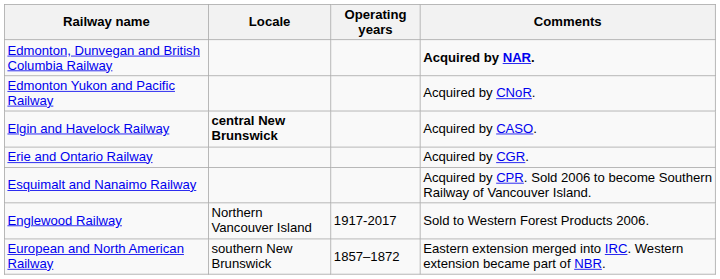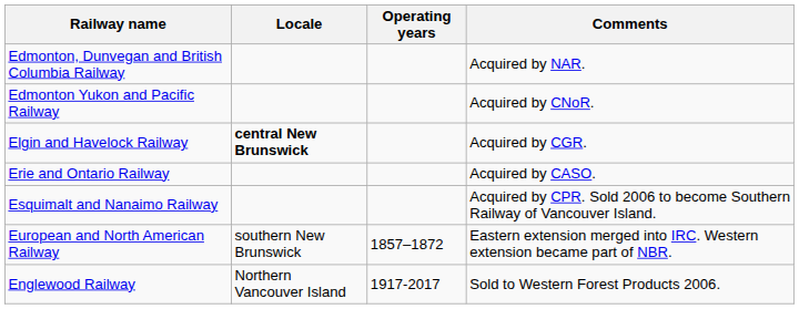Edmonton, Dunvegan and British Columbia Railway | Comments: bold -> normal
Elgin and Havelock Railway | Comments: Acquired by CASO. -> Acquired by CGR.
Erie and Ontario Railway | Comments: Acquired by CGR. -> Acquired by CASO.
rows swapped: European and North American Railway <-> Englewood Railway
